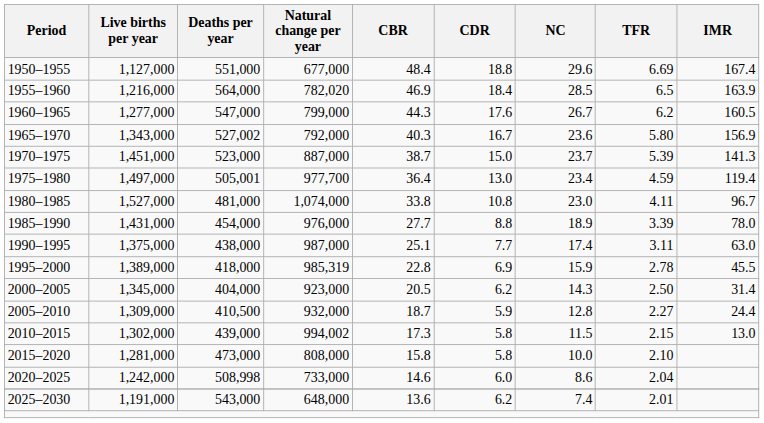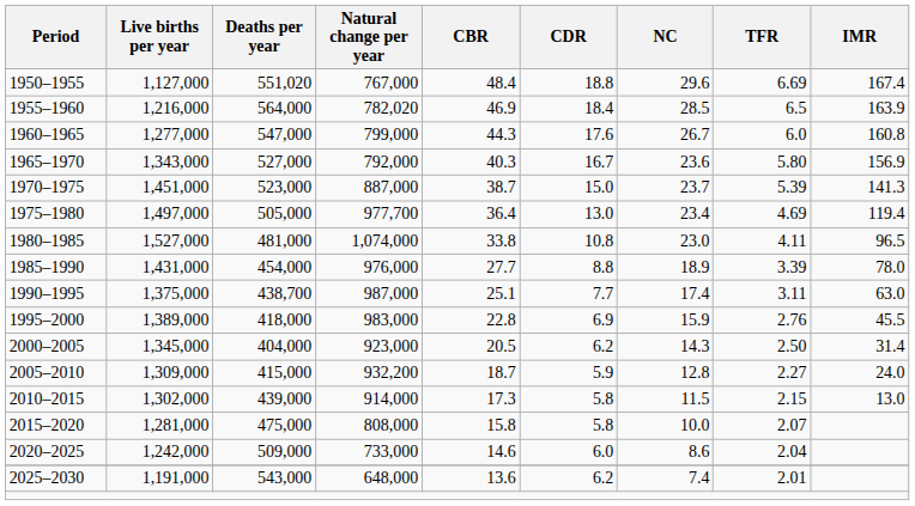1950–1955 | Deaths per year: 551,000 -> 551,020
1950–1955 | Natural change per year: 677,000 -> 767,000
1960–1965 | TFR: 6.2 -> 6.0
1960–1965 | IMR: 160.5 -> 160.8
1965–1970 | Deaths per year: 527,002 -> 527,000
1975–1980 | Deaths per year: 505,001 -> 505,000
1975–1980 | TFR: 4.59 -> 4.69
1980–1985 | IMR: 96.7 -> 96.5
1990–1995 | Deaths per year: 438,000 -> 438,700
1995–2000 | Natural change per year: 985,319 -> 983,000
1995–2000 | TFR: 2.78 -> 2.76
2005–2010 | Deaths per year: 410,500 -> 415,000
2005–2010 | Natural change per year: 932,000 -> 932,200
2005–2010 | IMR: 24.4 -> 24.0
2010–2015 | Natural change per year: 994,002 -> 914,000
2015–2020 | Deaths per year: 473,000 -> 475,000
2015–2020 | TFR: 2.10 -> 2.07
2020–2025 | Deaths per year: 508,998 -> 509,000
